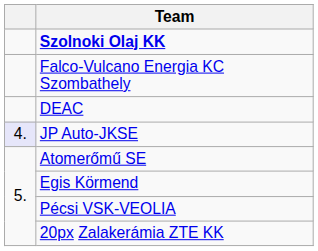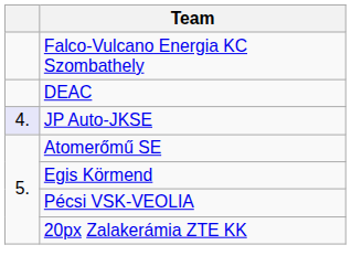- row: Szolnoki Olaj KK
